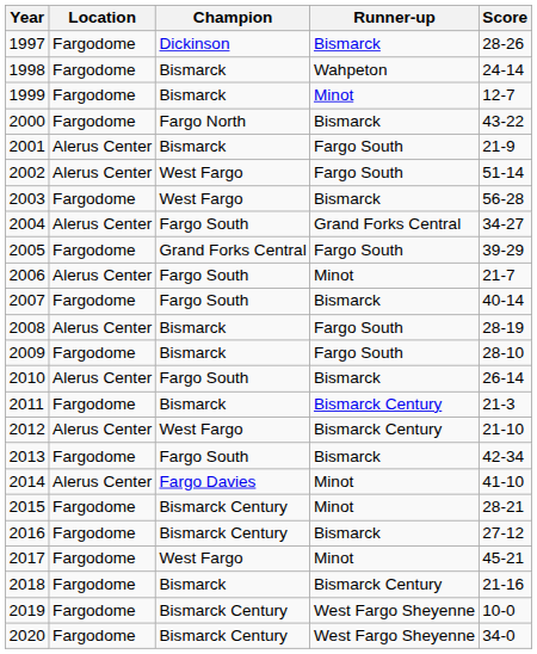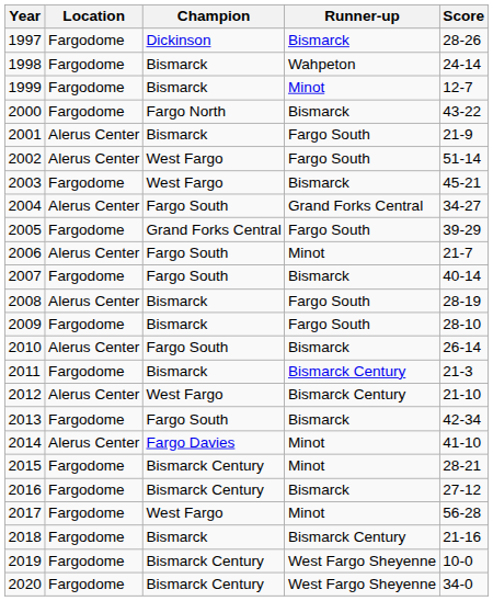2003 | Score: 56-28 -> 45-21
2017 | Score: 45-21 -> 56-28
